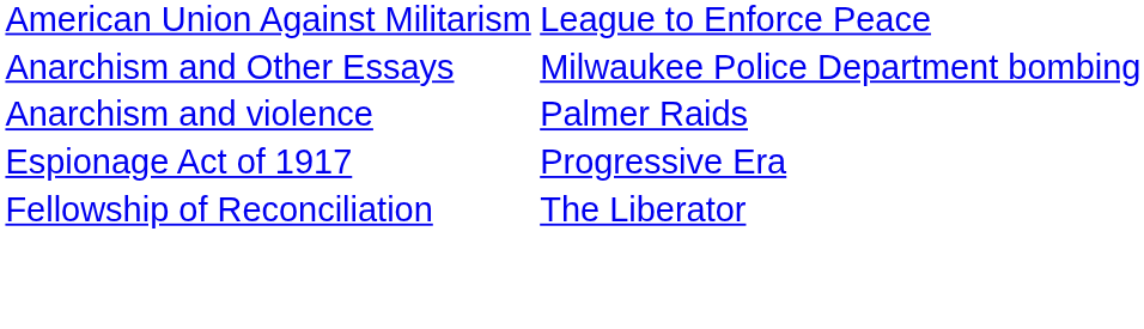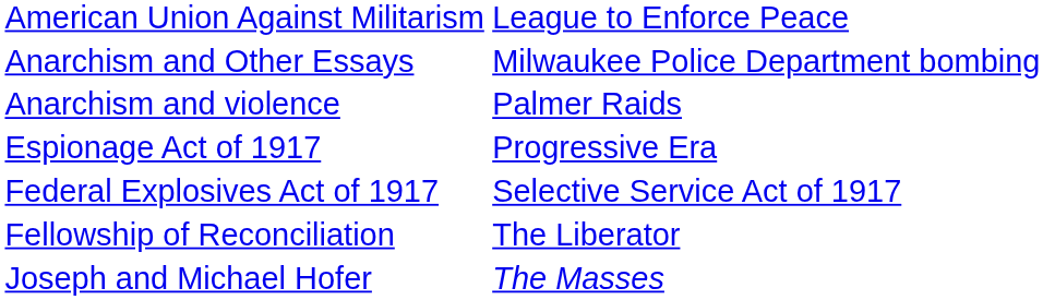+ row: Federal Explosives Act of 1917 | Selective Service Act of 1917
+ row: Joseph and Michael Hofer | The Masses
